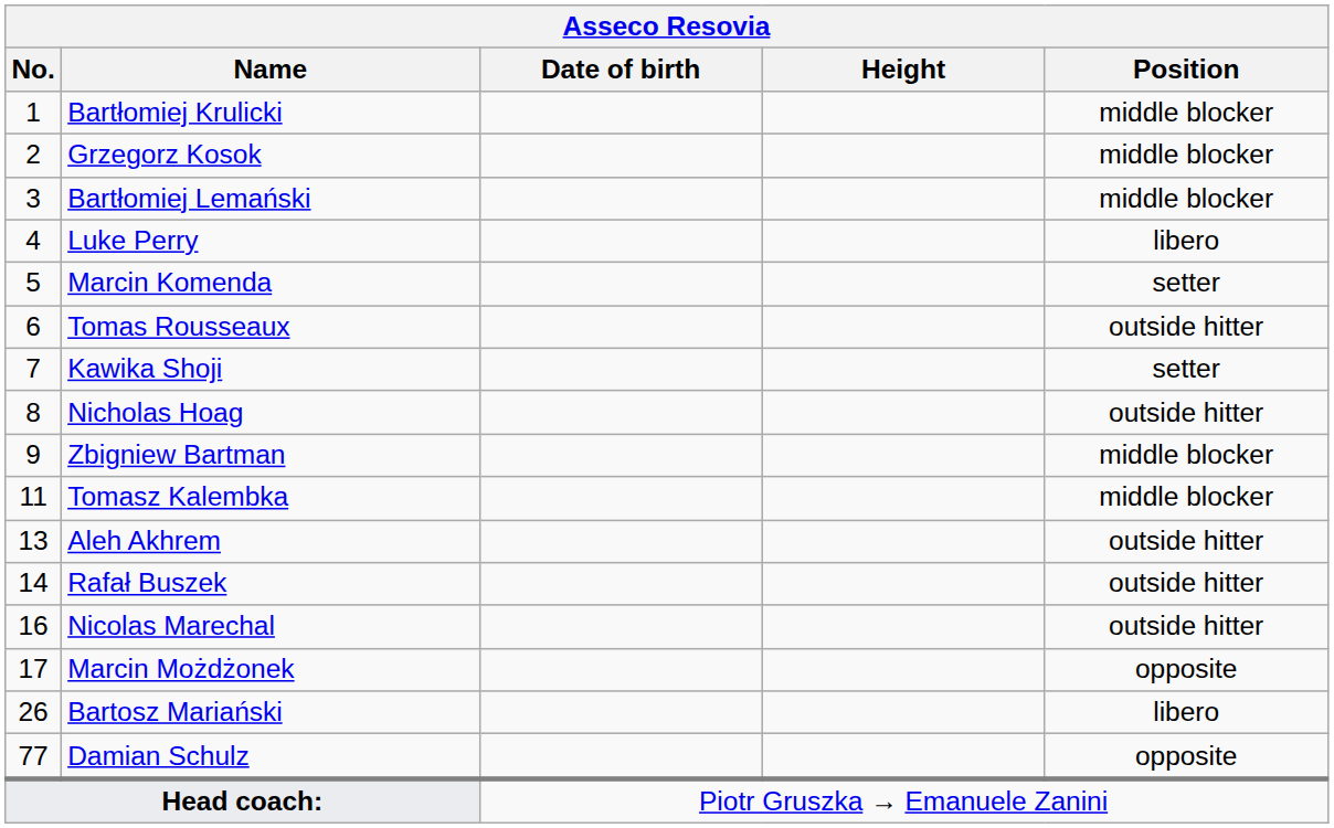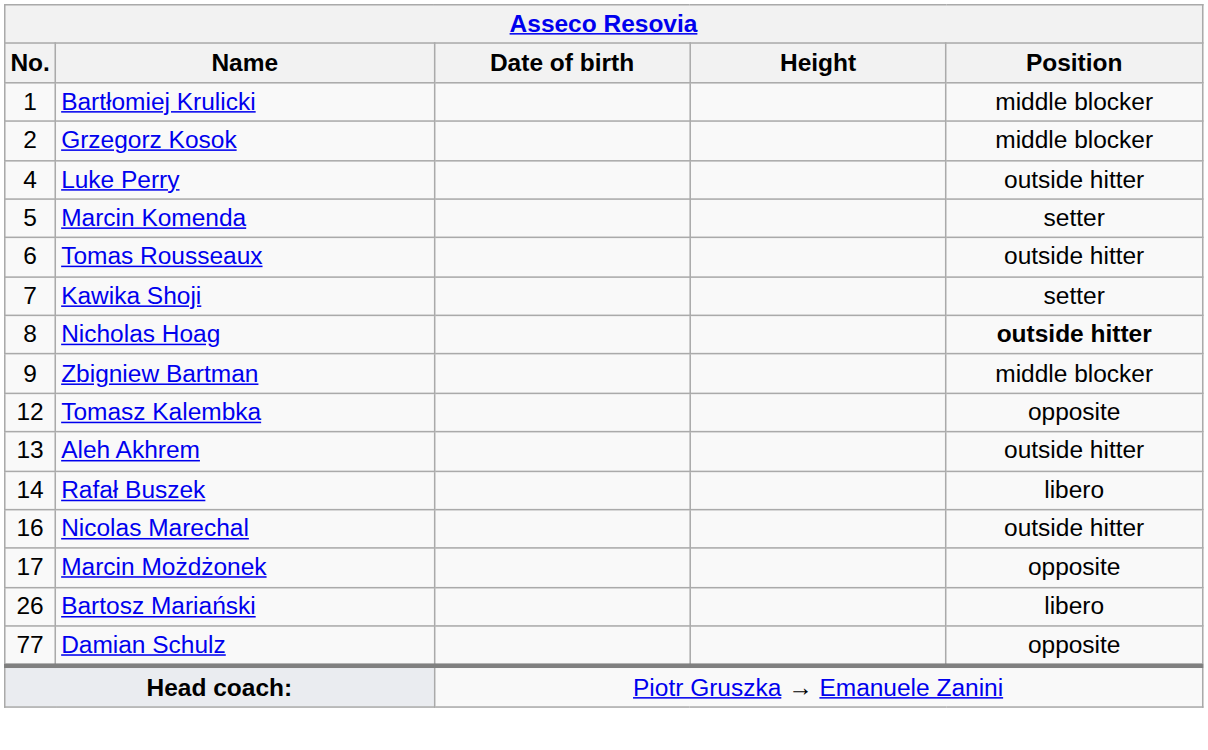- row: 3 | Bartłomiej Lemański | middle blocker
Luke Perry | Position: libero -> outside hitter
Nicholas Hoag | Position: normal -> bold
Tomasz Kalembka | No.: 11 -> 12
Tomasz Kalembka | Position: middle blocker -> opposite
Rafał Buszek | Position: outside hitter -> libero
